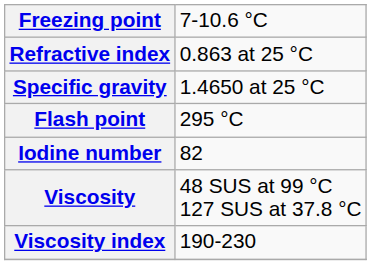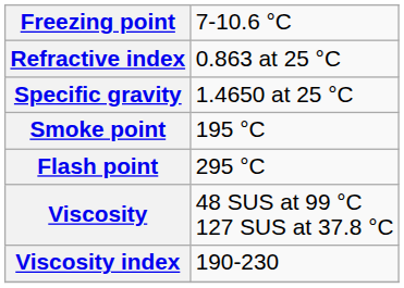+ row: Smoke point | 195 °C
- row: Iodine number | 82
